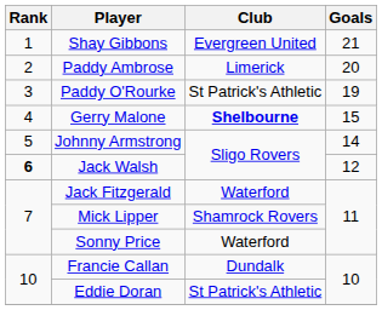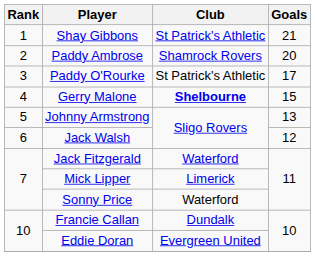Shay Gibbons | Club: Evergreen United -> St Patrick's Athletic
Paddy Ambrose | Club: Limerick -> Shamrock Rovers
Paddy O'Rourke | Goals: 19 -> 17
Johnny Armstrong | Goals: 14 -> 13
Jack Walsh | Rank: bold -> normal
Mick Lipper | Club: Shamrock Rovers -> Limerick
Eddie Doran | Club: St Patrick's Athletic -> Evergreen United
